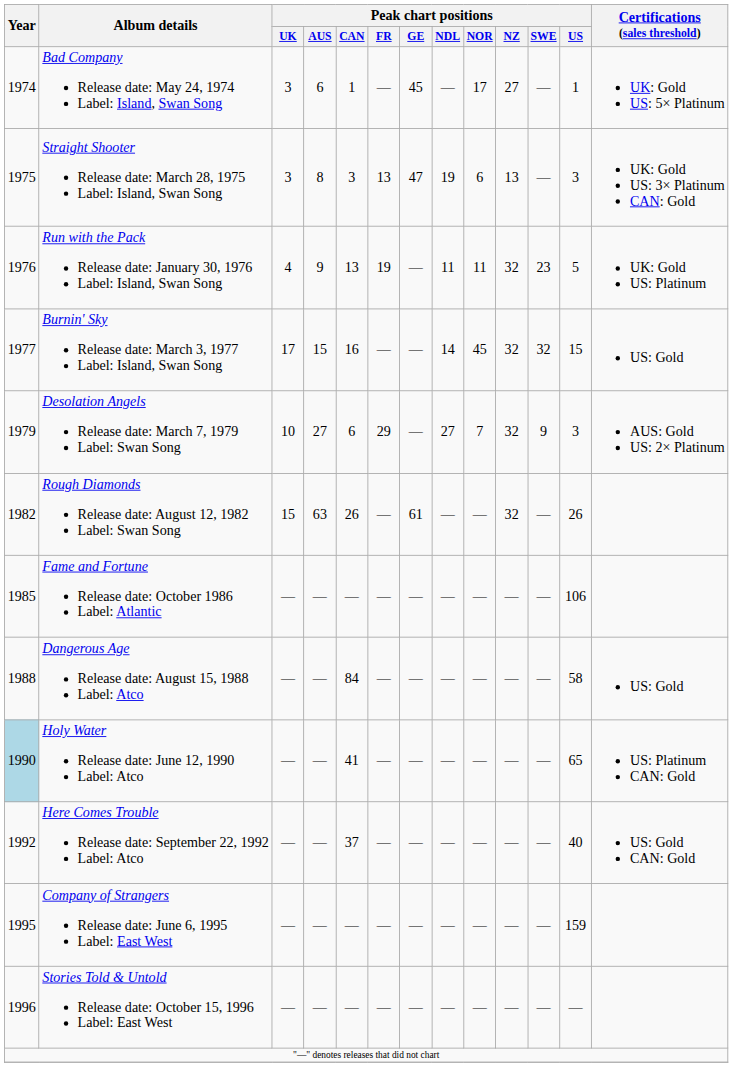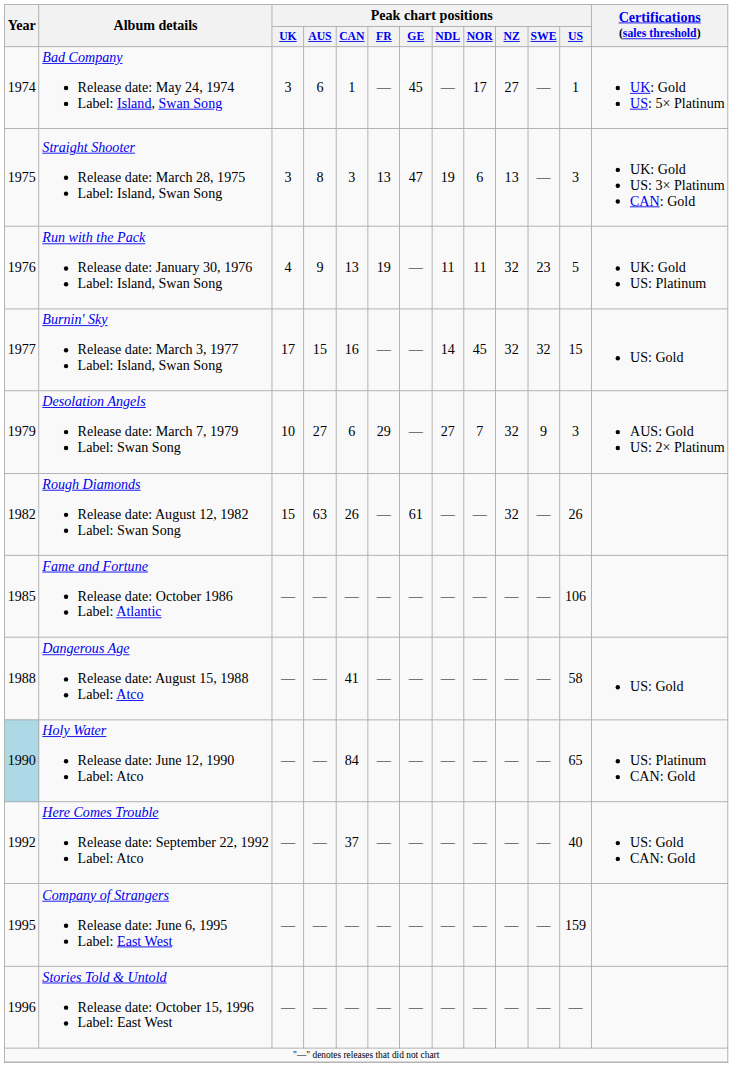Dangerous Age Release date: August 15, 1988 Label: Atco | Peak chart positions / CAN: 84 -> 41
Holy Water Release date: June 12, 1990 Label: Atco | Peak chart positions / CAN: 41 -> 84
